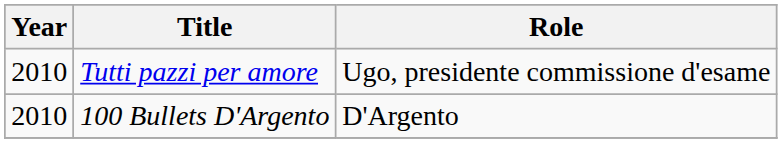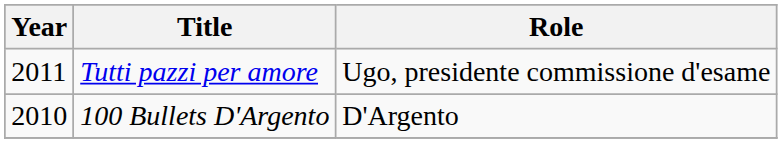Tutti pazzi per amore | Year: 2010 -> 2011
